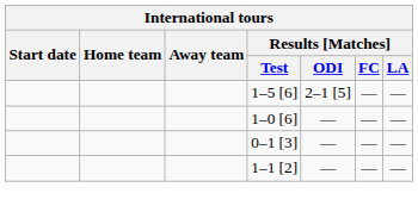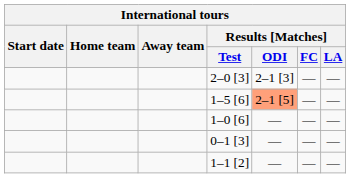+ row: 2–0 [3] | 2–1 [3] | — | —
1–5 [6] | Results [Matches] / ODI: no background -> lightsalmon background
